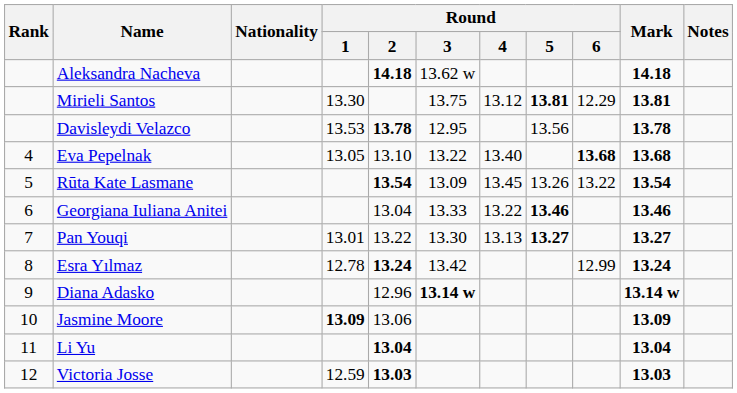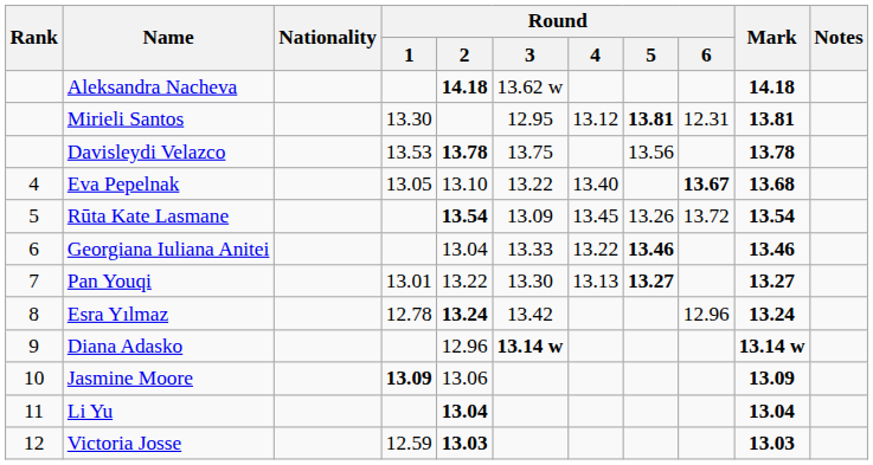Mirieli Santos | Round / 3: 13.75 -> 12.95
Mirieli Santos | Round / 6: 12.29 -> 12.31
Davisleydi Velazco | Round / 3: 12.95 -> 13.75
Eva Pepelnak | Round / 6: 13.68 -> 13.67
Rūta Kate Lasmane | Round / 6: 13.22 -> 13.72
Esra Yılmaz | Round / 6: 12.99 -> 12.96
